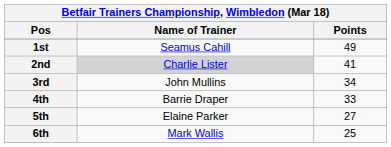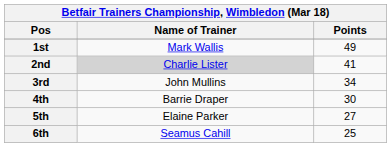1st | Name of Trainer: Seamus Cahill -> Mark Wallis
4th | Points: 33 -> 30
6th | Name of Trainer: Mark Wallis -> Seamus Cahill
